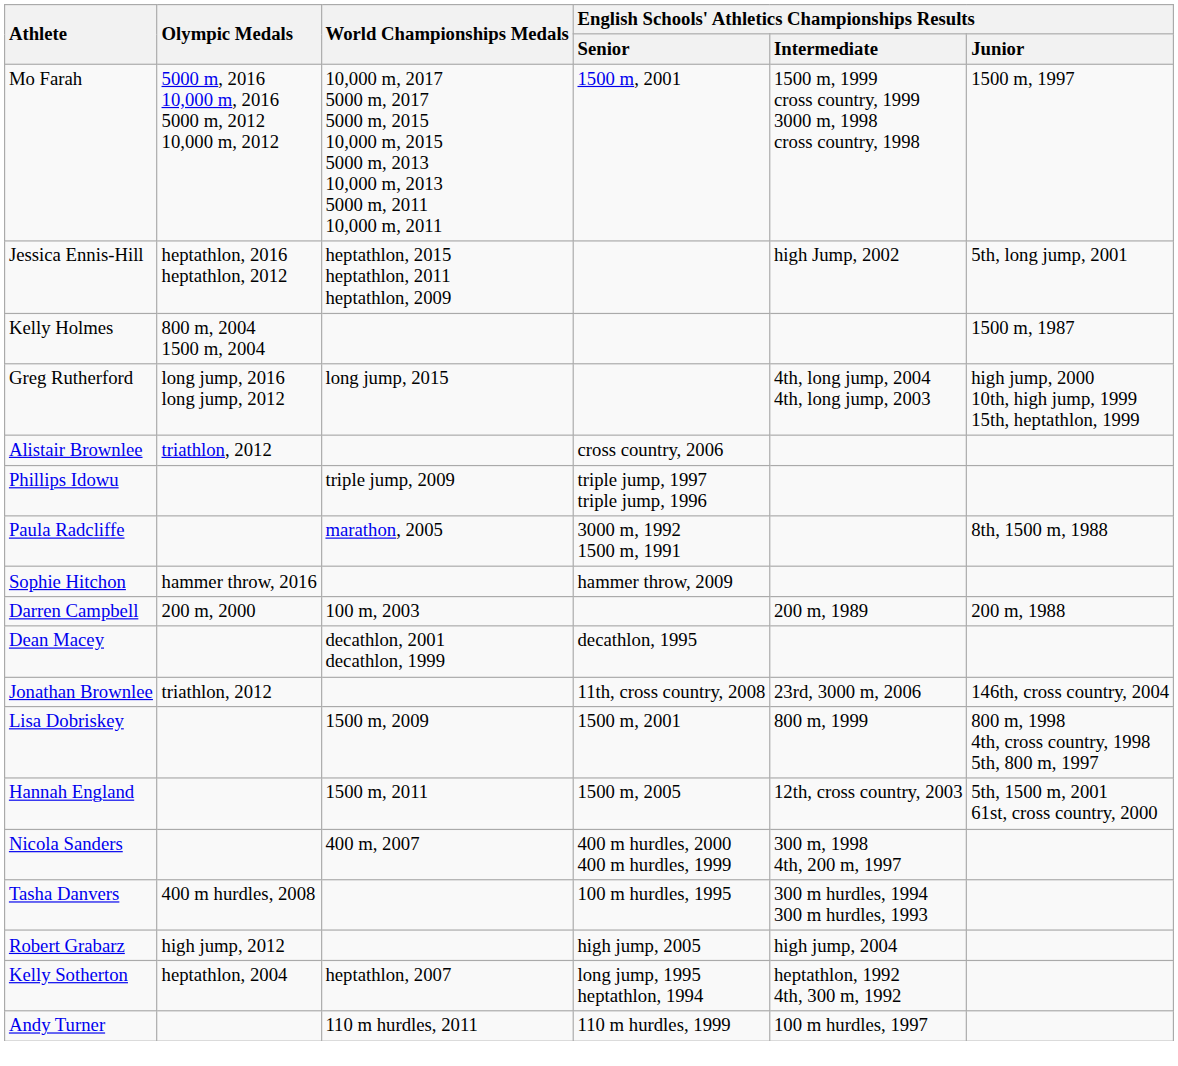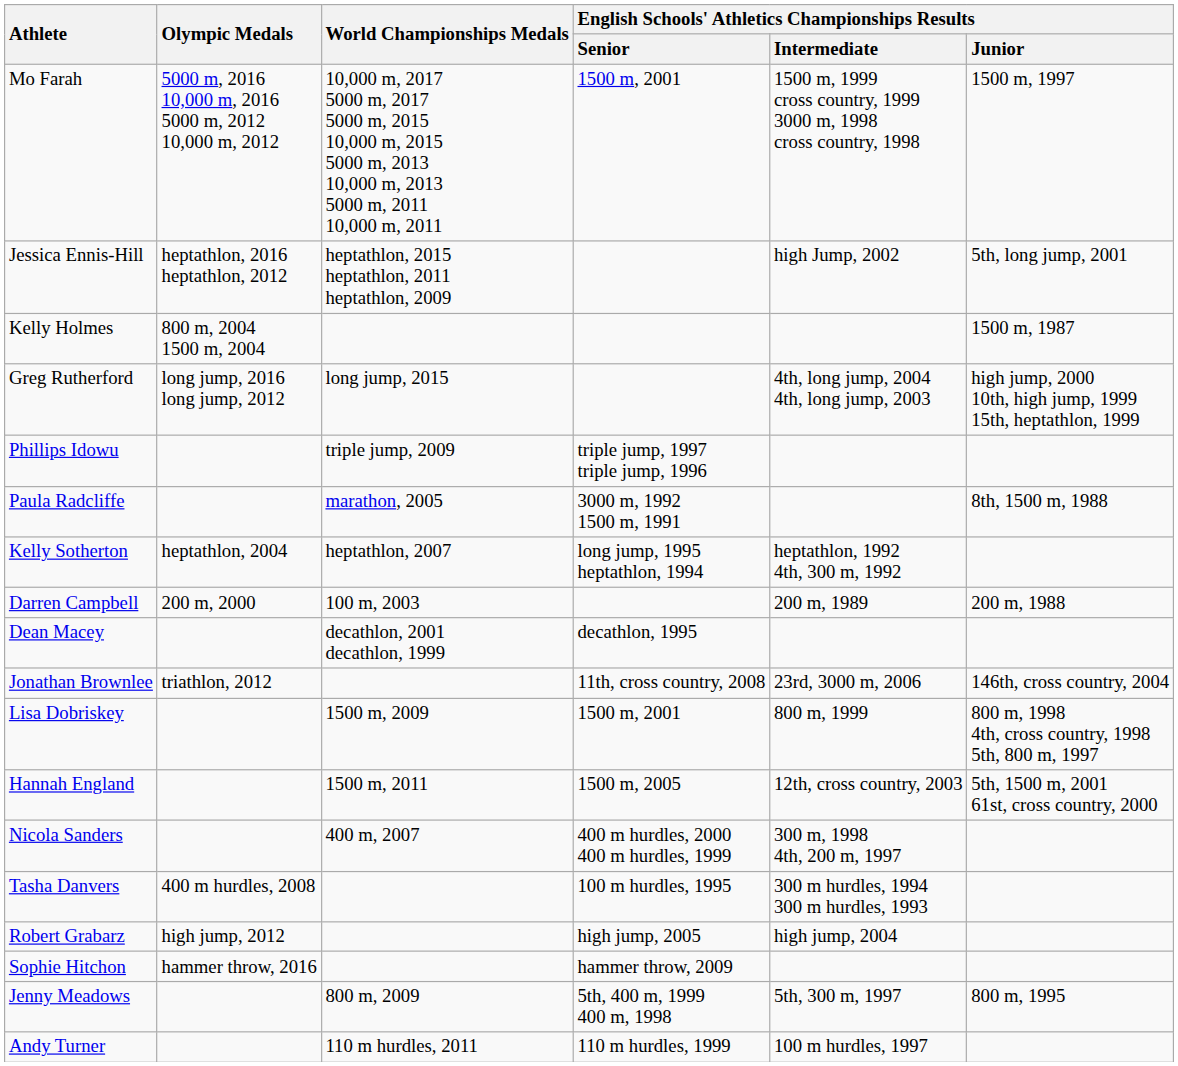- row: Alistair Brownlee | triathlon, 2012 | cross country, 2006
rows swapped: Kelly Sotherton <-> Sophie Hitchon
+ row: Jenny Meadows | 800 m, 2009 | 5th, 400 m, 1999 400 m, 1998 | 5th, 300 m, 1997 | 800 m, 1995
